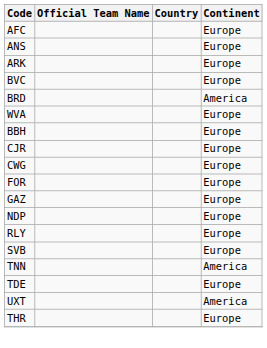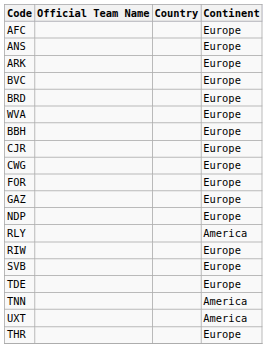BRD | Continent: America -> Europe
RLY | Continent: Europe -> America
+ row: RIW | Europe
rows swapped: TNN <-> TDE
